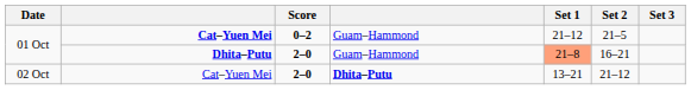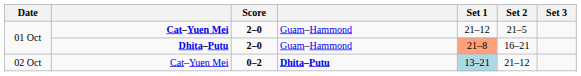01 Oct / Cat–Yuen Mei | Score: 0–2 -> 2–0
02 Oct | Score: 2–0 -> 0–2
02 Oct | Set 1: no background -> lightblue background
